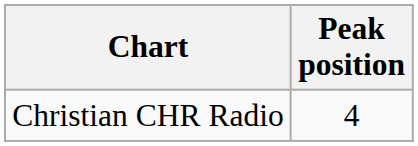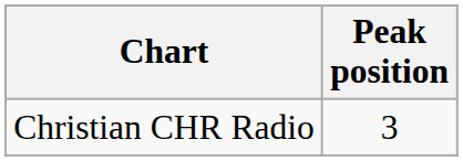Christian CHR Radio | Peak position: 4 -> 3
